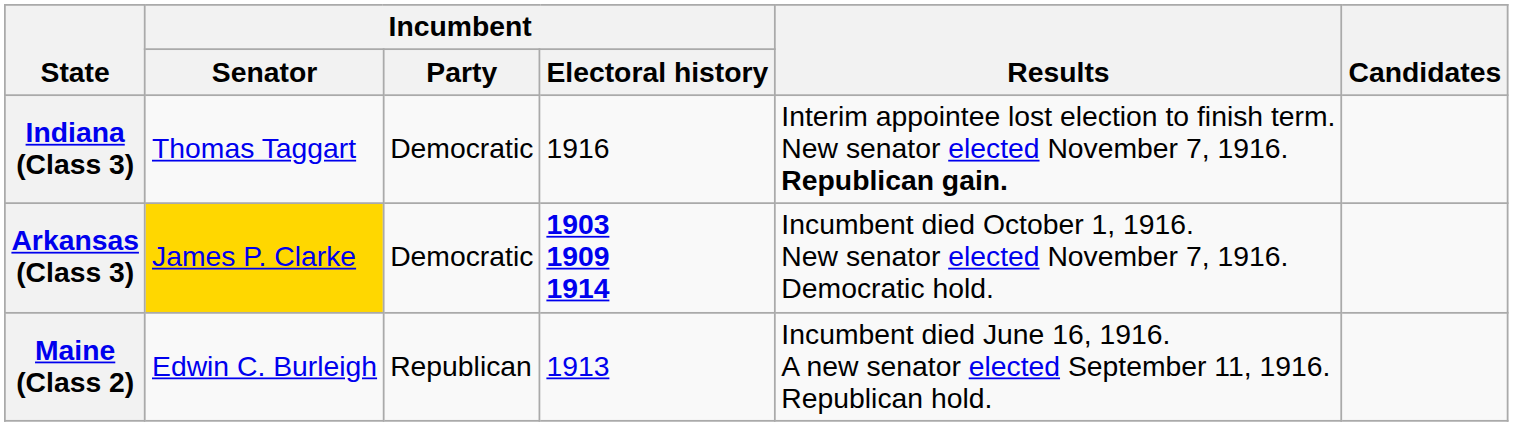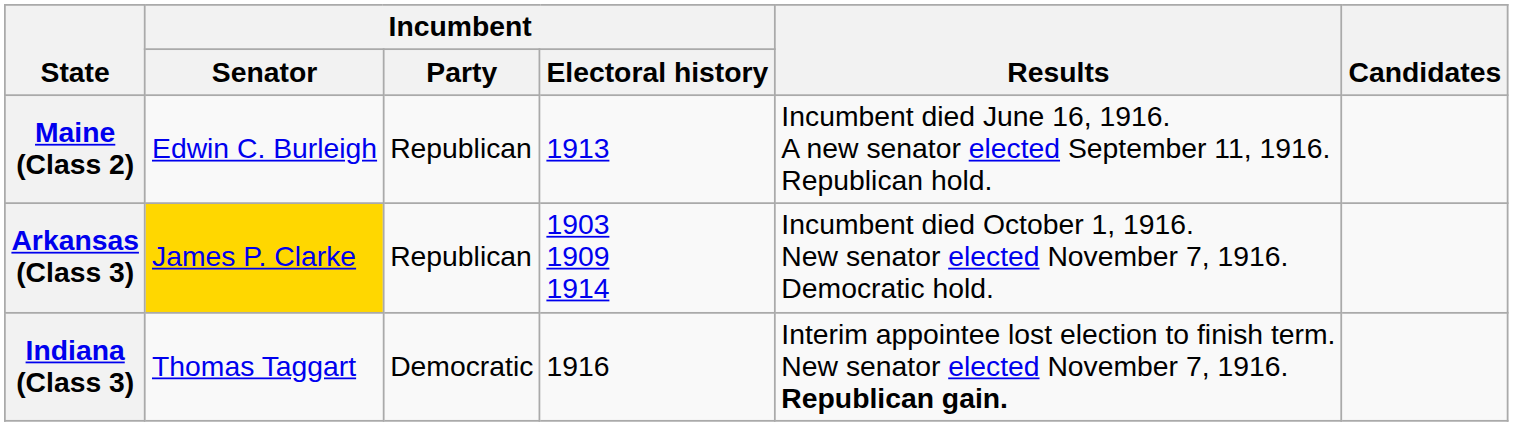rows swapped: Maine (Class 2) <-> Indiana (Class 3)
Arkansas (Class 3) | Incumbent / Party: Democratic -> Republican
Arkansas (Class 3) | Incumbent / Electoral history: bold -> normal
